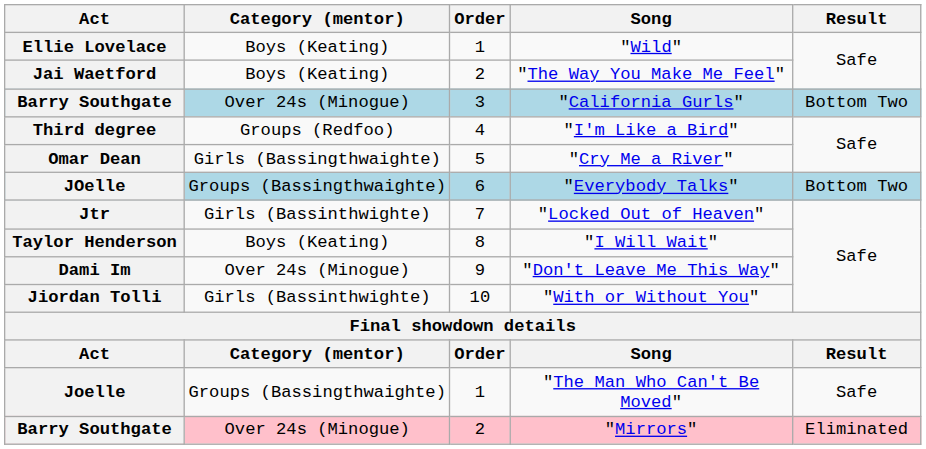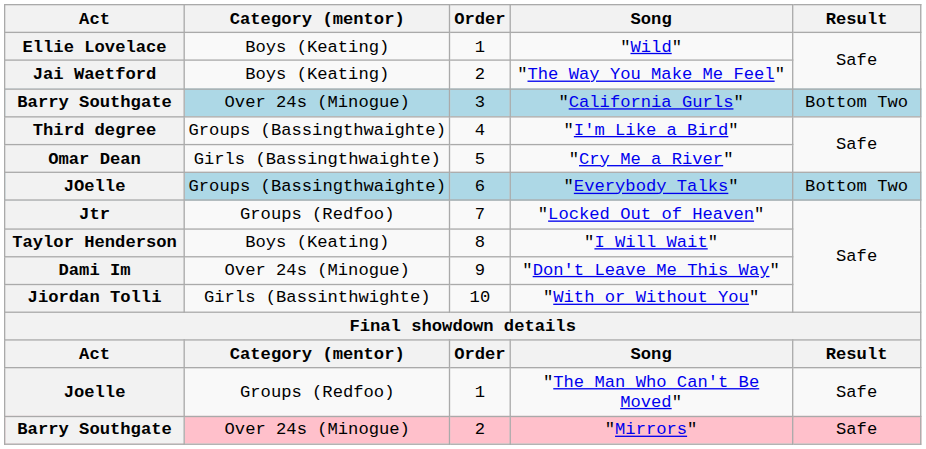Third degree | Category (mentor): Groups (Redfoo) -> Groups (Bassingthwaighte)
Jtr | Category (mentor): Girls (Bassinthwighte) -> Groups (Redfoo)
Joelle | Category (mentor): Groups (Bassingthwaighte) -> Groups (Redfoo)
Barry Southgate / "Mirrors" | Result: Eliminated -> Safe
